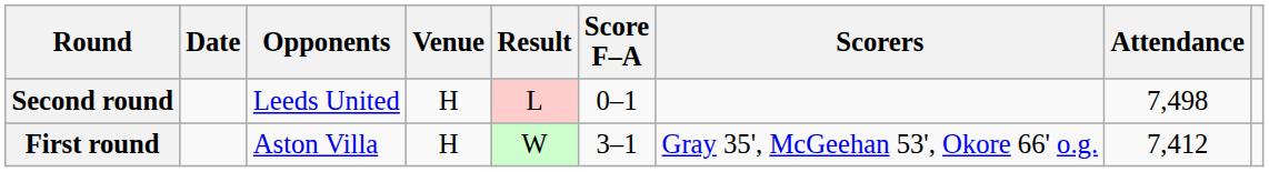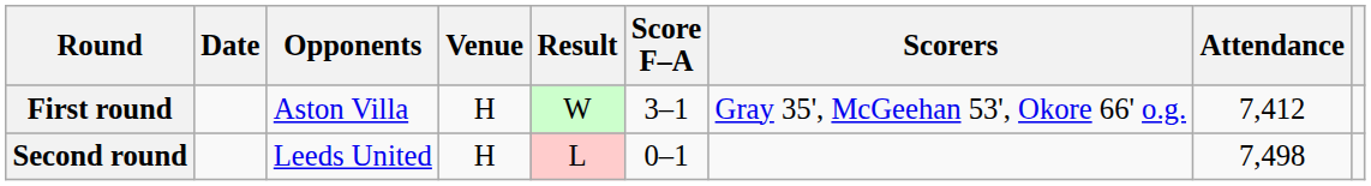rows swapped: First round <-> Second round
